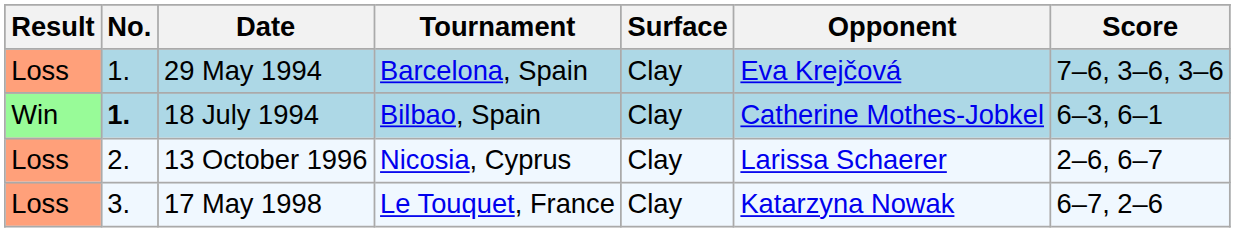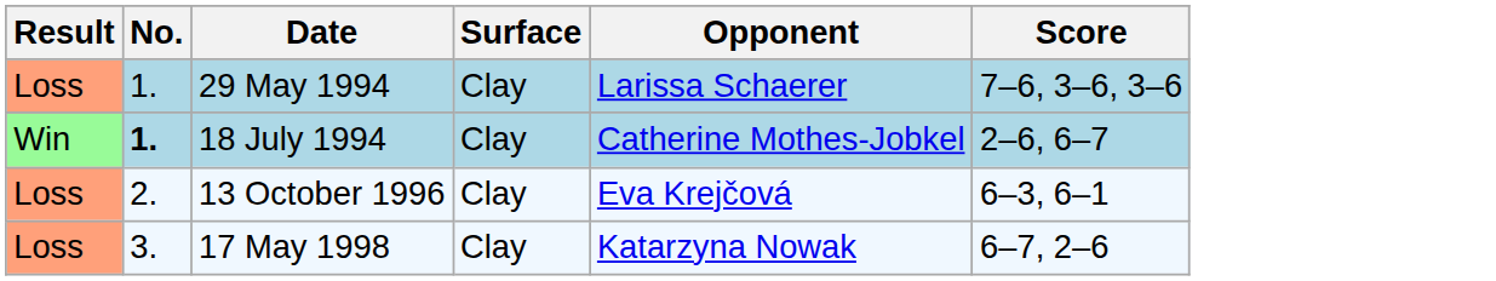- column: Tournament | Barcelona, Spain | Bilbao, Spain | Nicosia, Cyprus | Le Touquet, France
29 May 1994 | Opponent: Eva Krejčová -> Larissa Schaerer
18 July 1994 | Score: 6–3, 6–1 -> 2–6, 6–7
13 October 1996 | Opponent: Larissa Schaerer -> Eva Krejčová
13 October 1996 | Score: 2–6, 6–7 -> 6–3, 6–1
